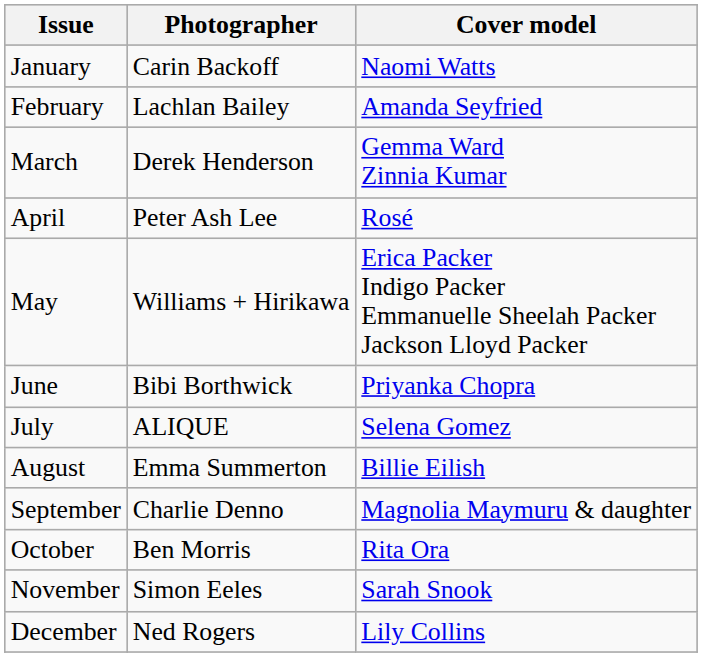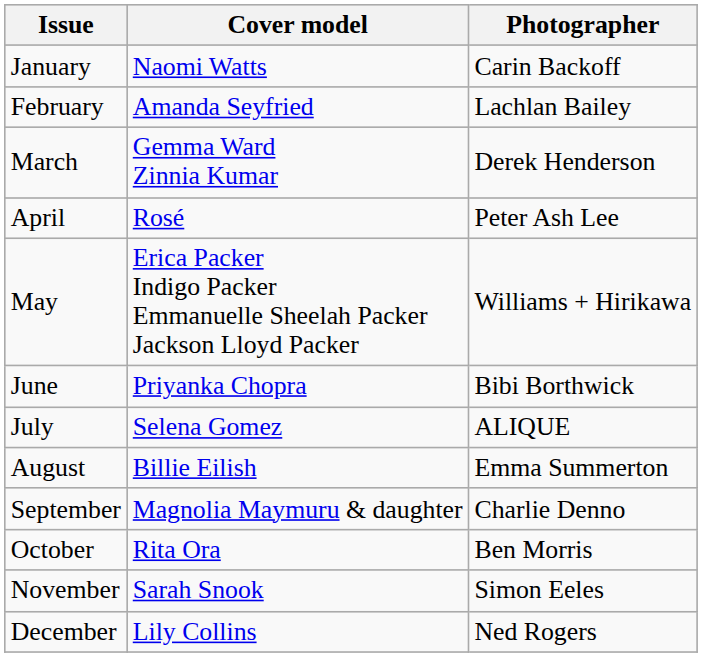columns swapped: Cover model <-> Photographer
